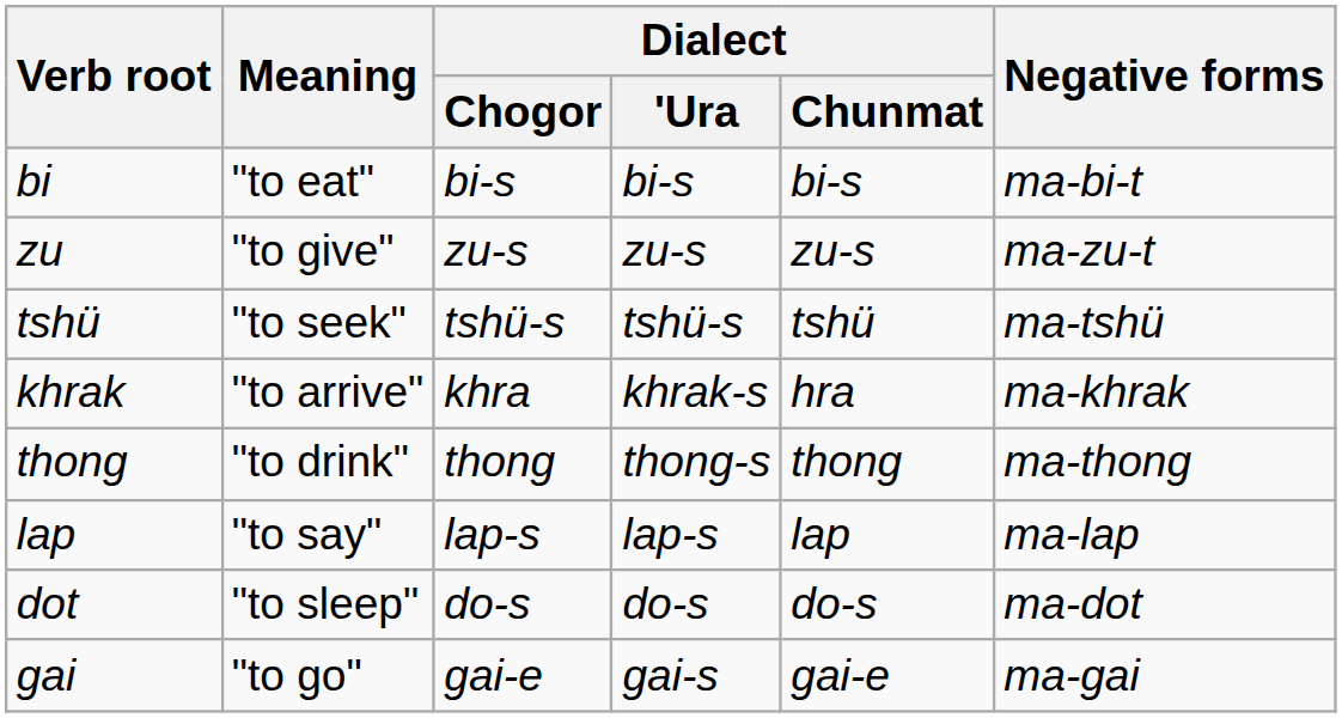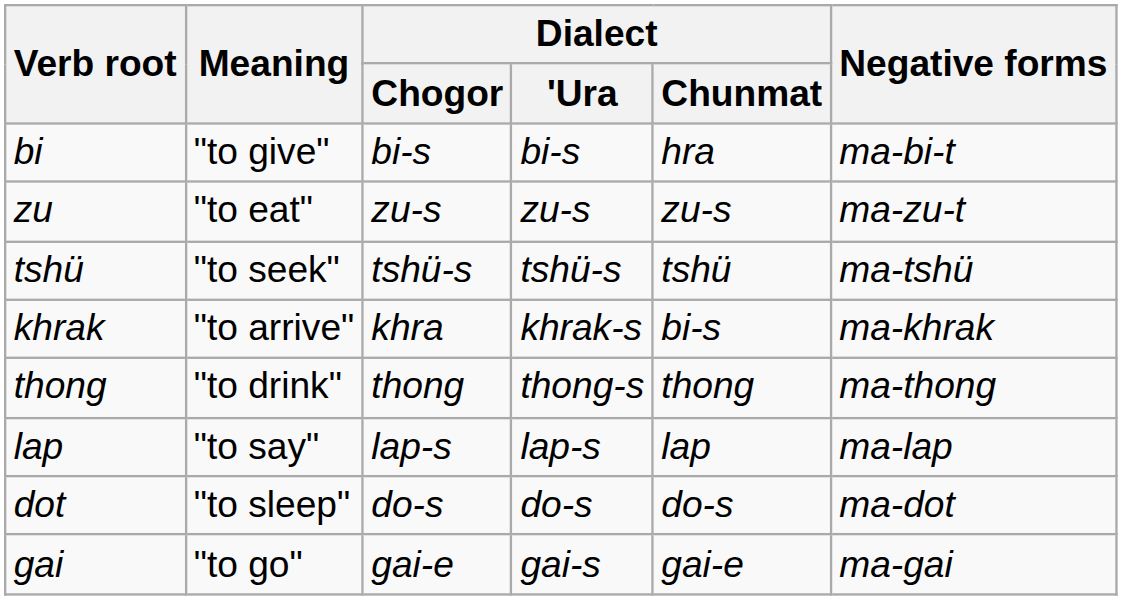bi | Meaning: "to eat" -> "to give"
bi | Dialect / Chunmat: bi-s -> hra
zu | Meaning: "to give" -> "to eat"
khrak | Dialect / Chunmat: hra -> bi-s
